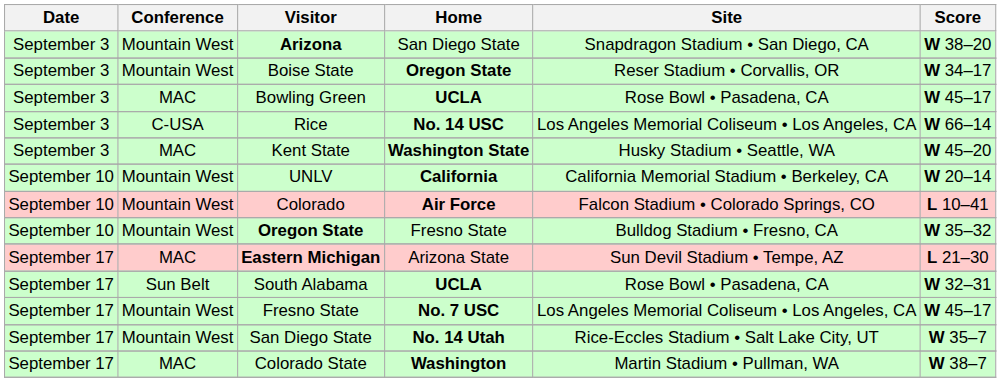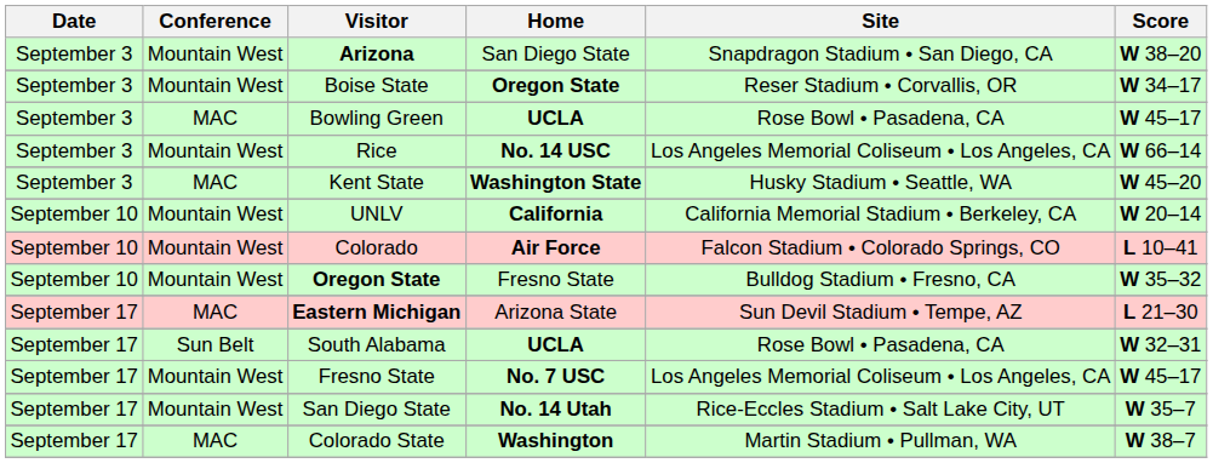Rice | Conference: C-USA -> Mountain West
